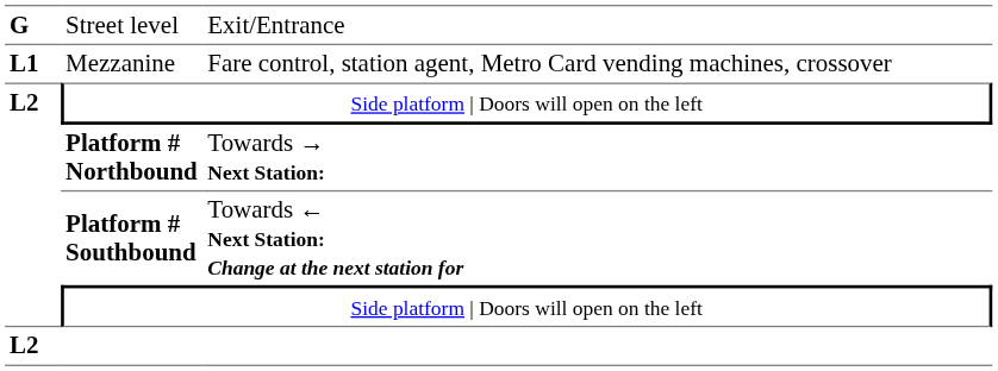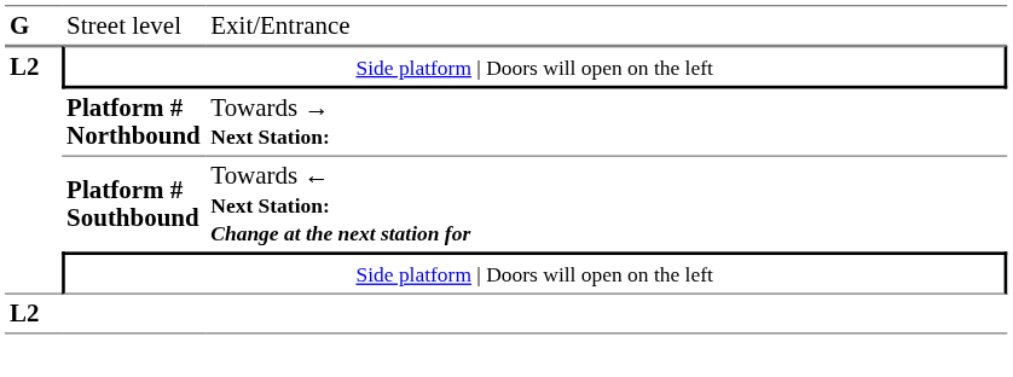- row: L1 | Mezzanine | Fare control, station agent, Metro Card vending machines, crossover
